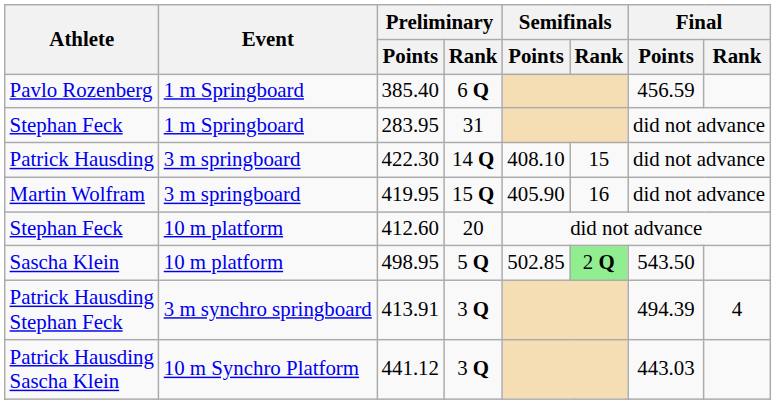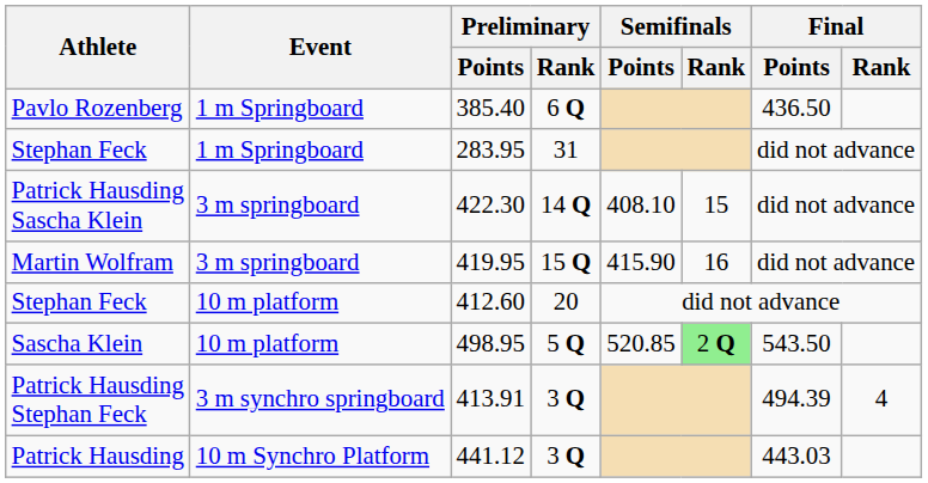385.40 | Final / Points: 456.59 -> 436.50
422.30 | Athlete: Patrick Hausding -> Patrick Hausding Sascha Klein
419.95 | Semifinals / Points: 405.90 -> 415.90
498.95 | Semifinals / Points: 502.85 -> 520.85
441.12 | Athlete: Patrick Hausding Sascha Klein -> Patrick Hausding
